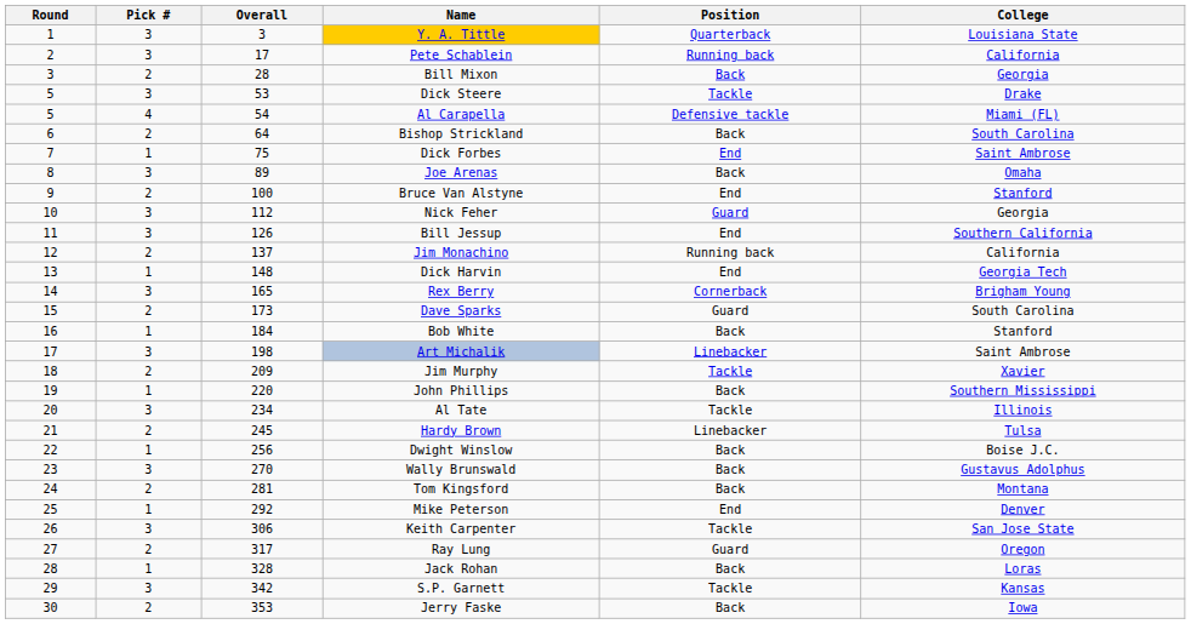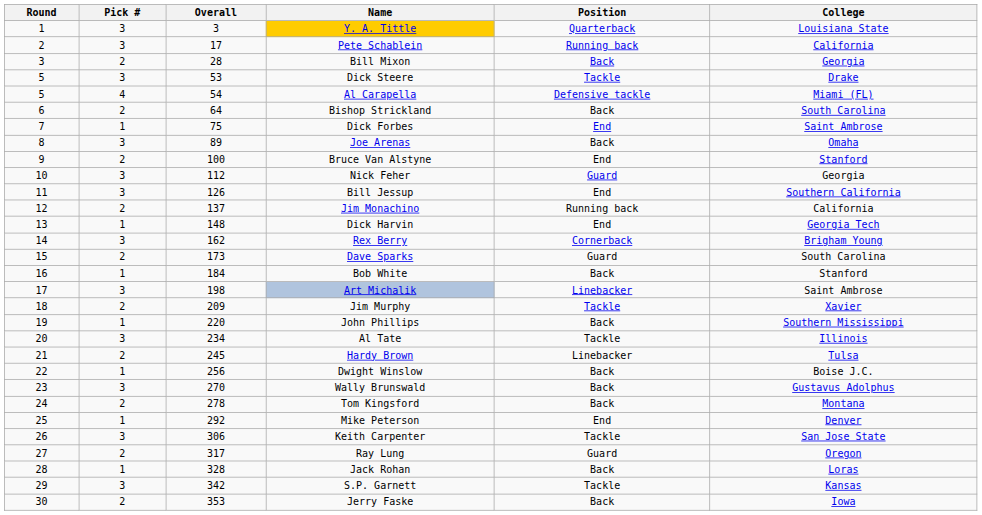Rex Berry | Overall: 165 -> 162
Tom Kingsford | Overall: 281 -> 278
